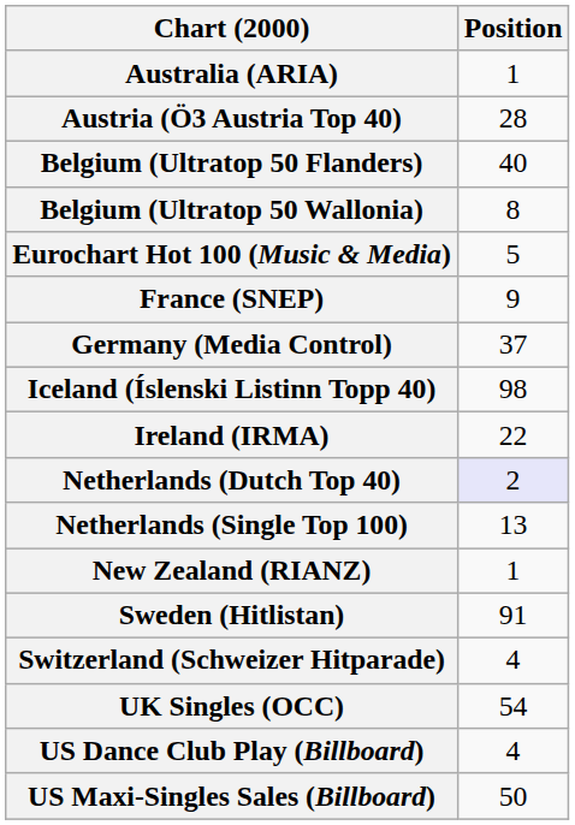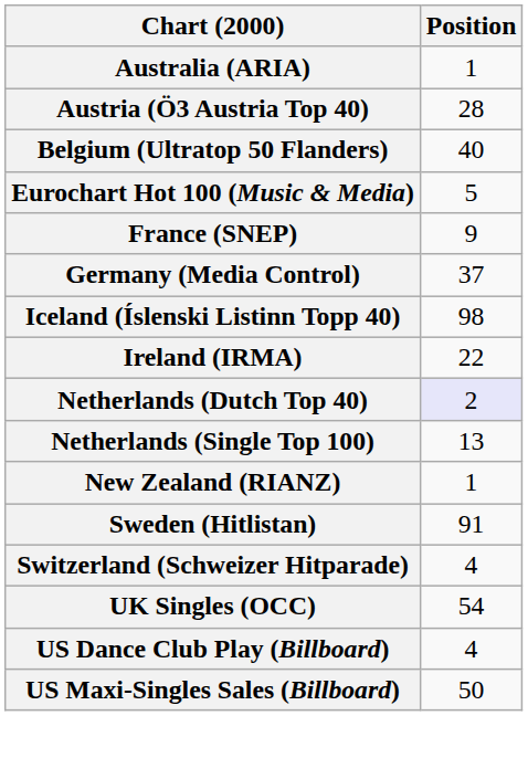- row: Belgium (Ultratop 50 Wallonia) | 8
